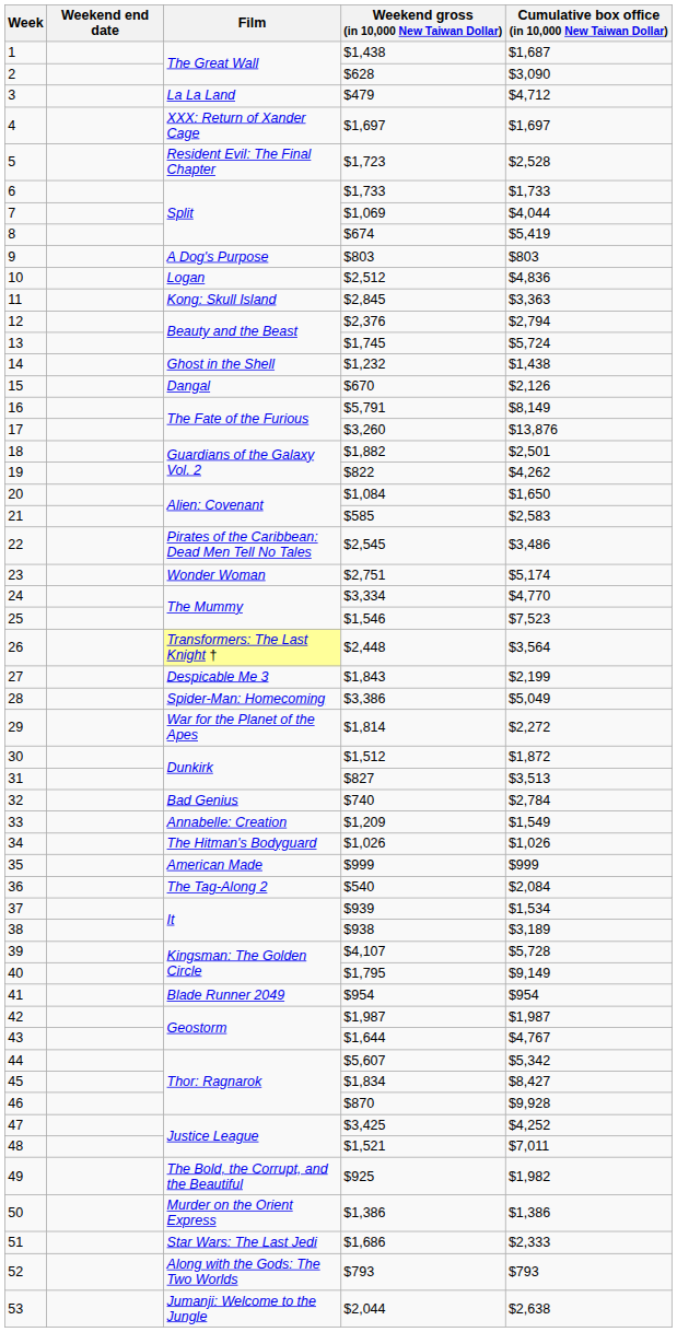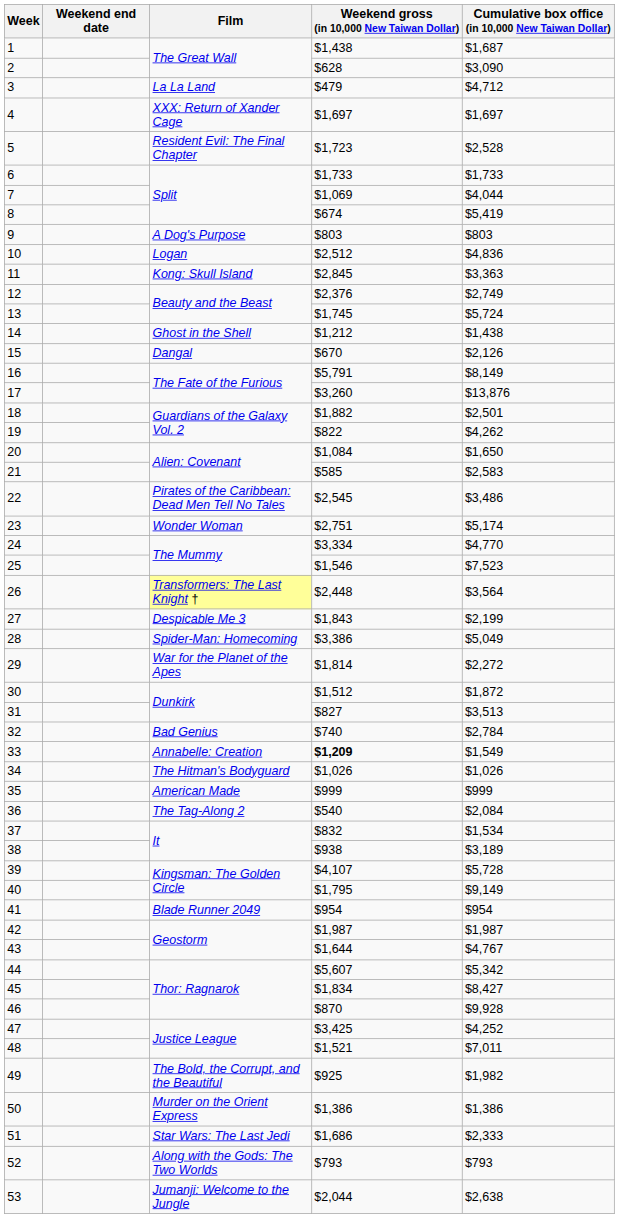12 | Cumulative box office (in 10,000 New Taiwan Dollar): $2,794 -> $2,749
14 | Weekend gross (in 10,000 New Taiwan Dollar): $1,232 -> $1,212
33 | Weekend gross (in 10,000 New Taiwan Dollar): normal -> bold
37 | Weekend gross (in 10,000 New Taiwan Dollar): $939 -> $832
